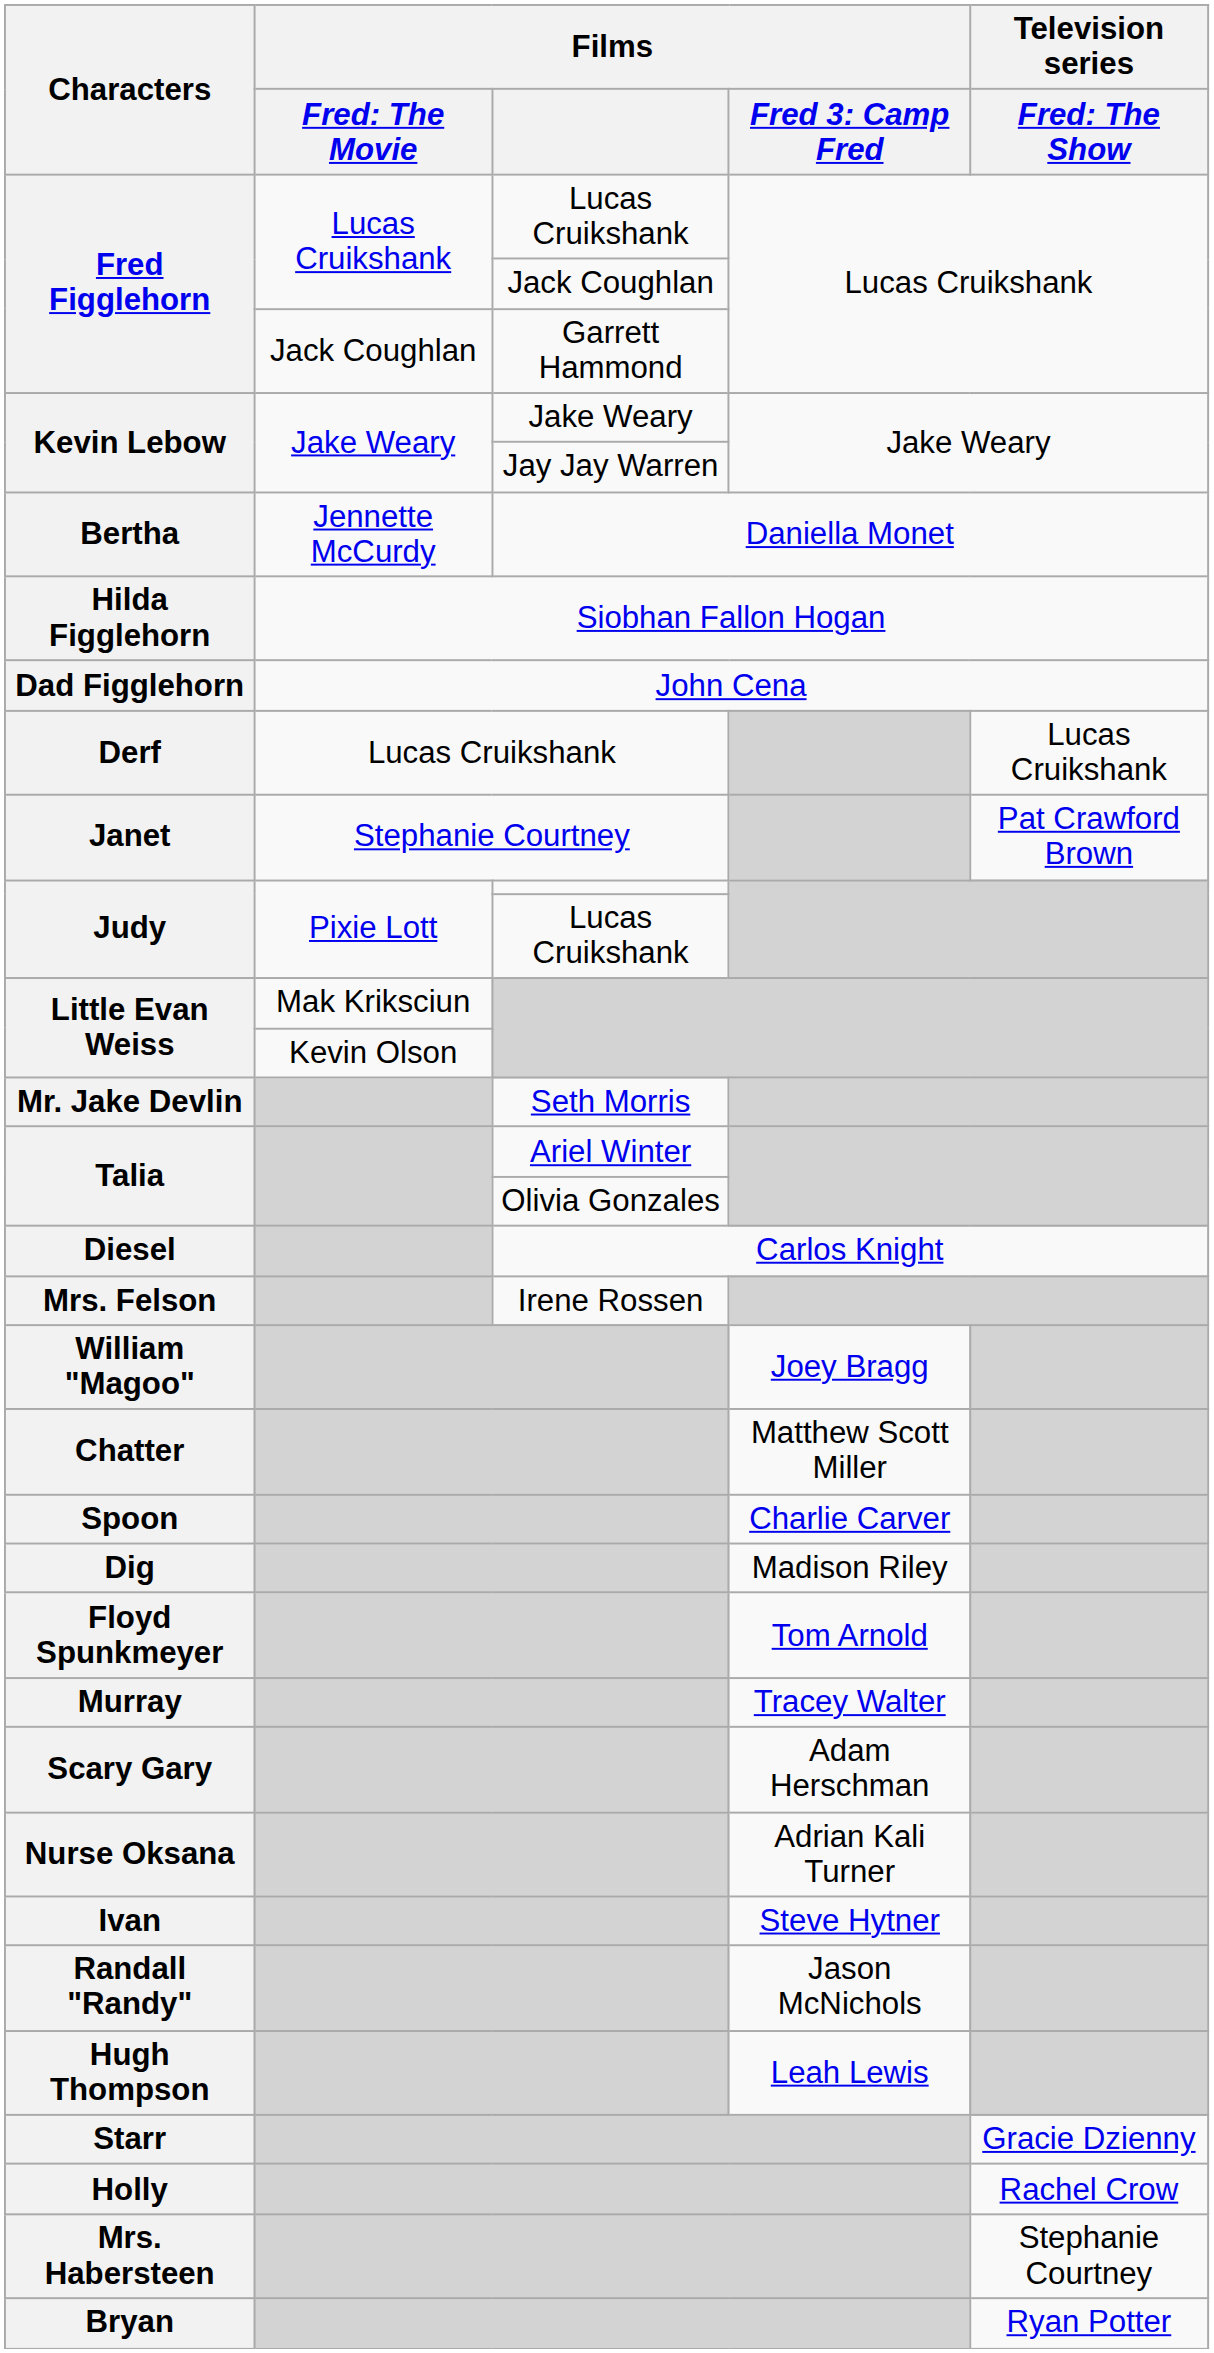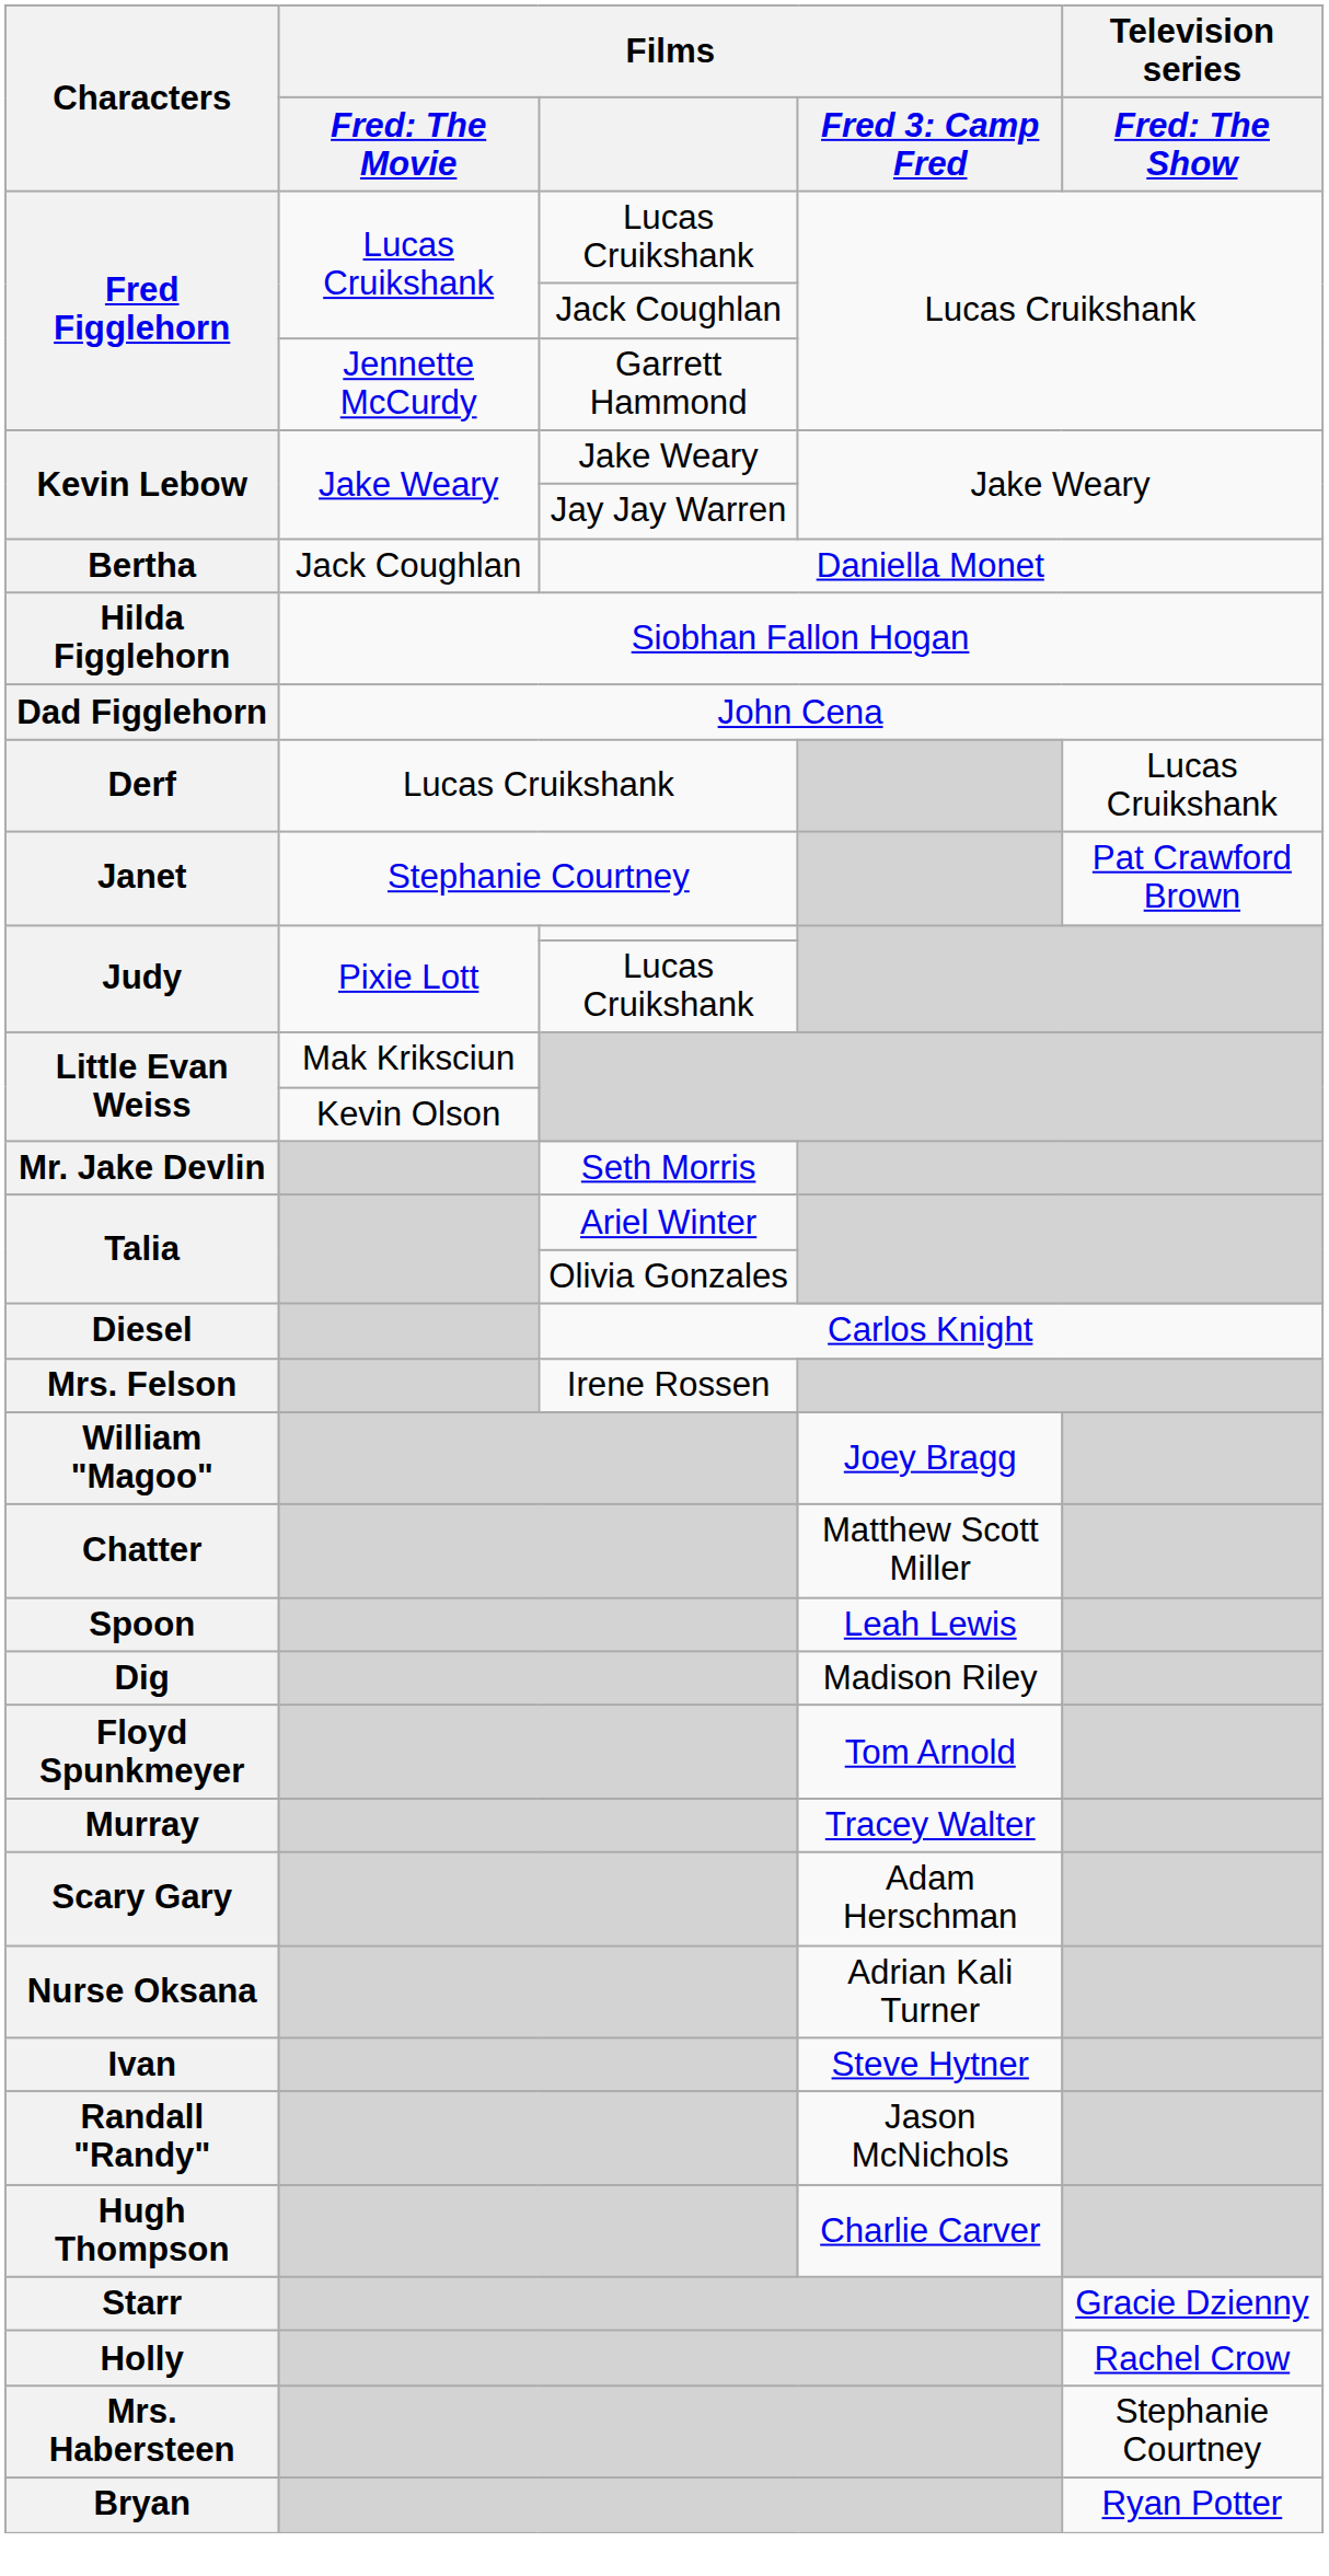Fred Figglehorn / Garrett Hammond | column 2: Jack Coughlan -> Jennette McCurdy
Bertha | column 2: Jennette McCurdy -> Jack Coughlan
Spoon | column 4: Charlie Carver -> Leah Lewis
Hugh Thompson | column 4: Leah Lewis -> Charlie Carver
